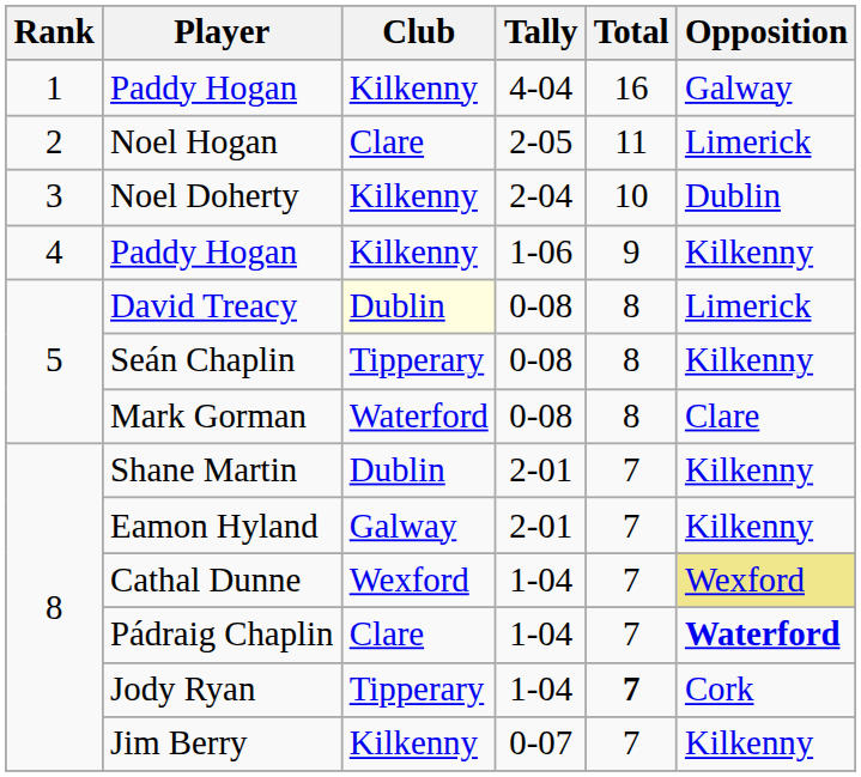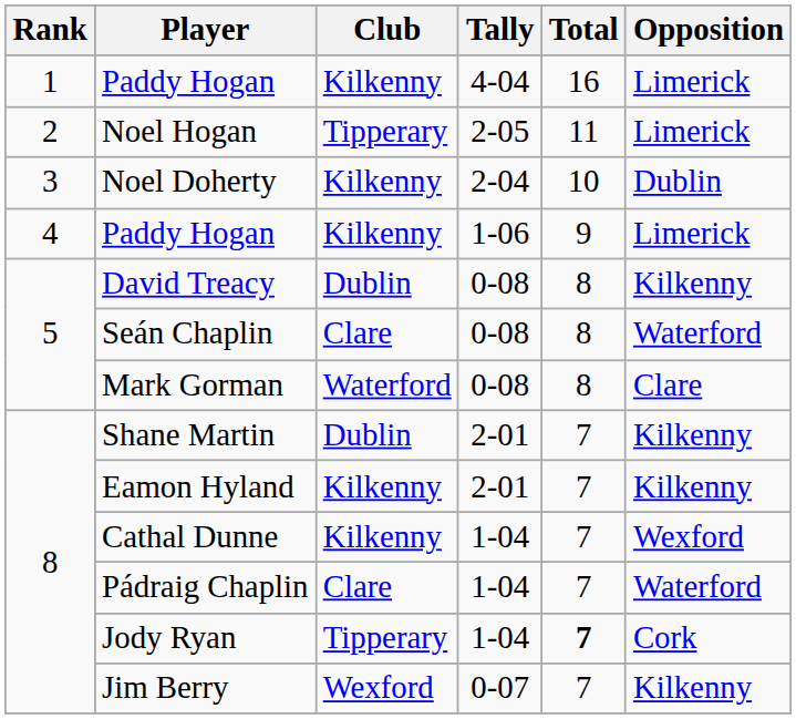Paddy Hogan / 4-04 | Opposition: Galway -> Limerick
Noel Hogan | Club: Clare -> Tipperary
Paddy Hogan / 1-06 | Opposition: Kilkenny -> Limerick
David Treacy | Club: lightyellow background -> no background
David Treacy | Opposition: Limerick -> Kilkenny
Seán Chaplin | Club: Tipperary -> Clare
Seán Chaplin | Opposition: Kilkenny -> Waterford
Eamon Hyland | Club: Galway -> Kilkenny
Cathal Dunne | Club: Wexford -> Kilkenny
Cathal Dunne | Opposition: khaki background -> no background
Pádraig Chaplin | Opposition: bold -> normal
Jim Berry | Club: Kilkenny -> Wexford
